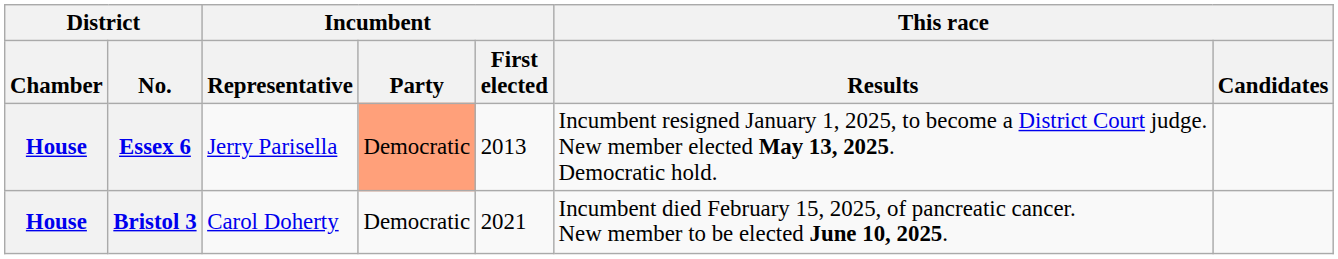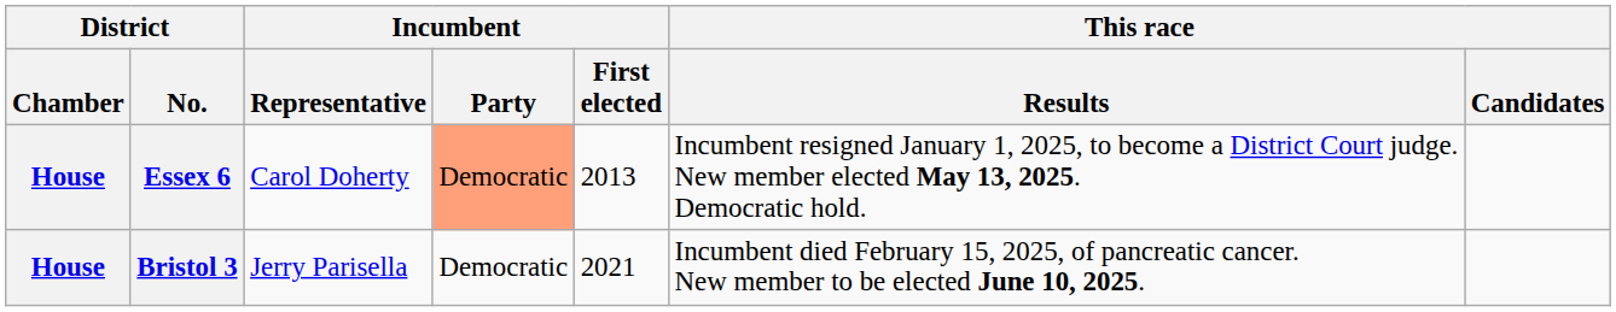Essex 6 | Incumbent / Representative: Jerry Parisella -> Carol Doherty
Bristol 3 | Incumbent / Representative: Carol Doherty -> Jerry Parisella
